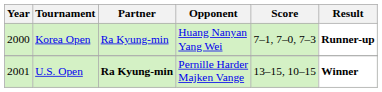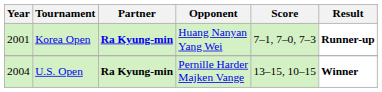Korea Open | Year: 2000 -> 2001
Korea Open | Partner: normal -> bold
U.S. Open | Year: 2001 -> 2004
